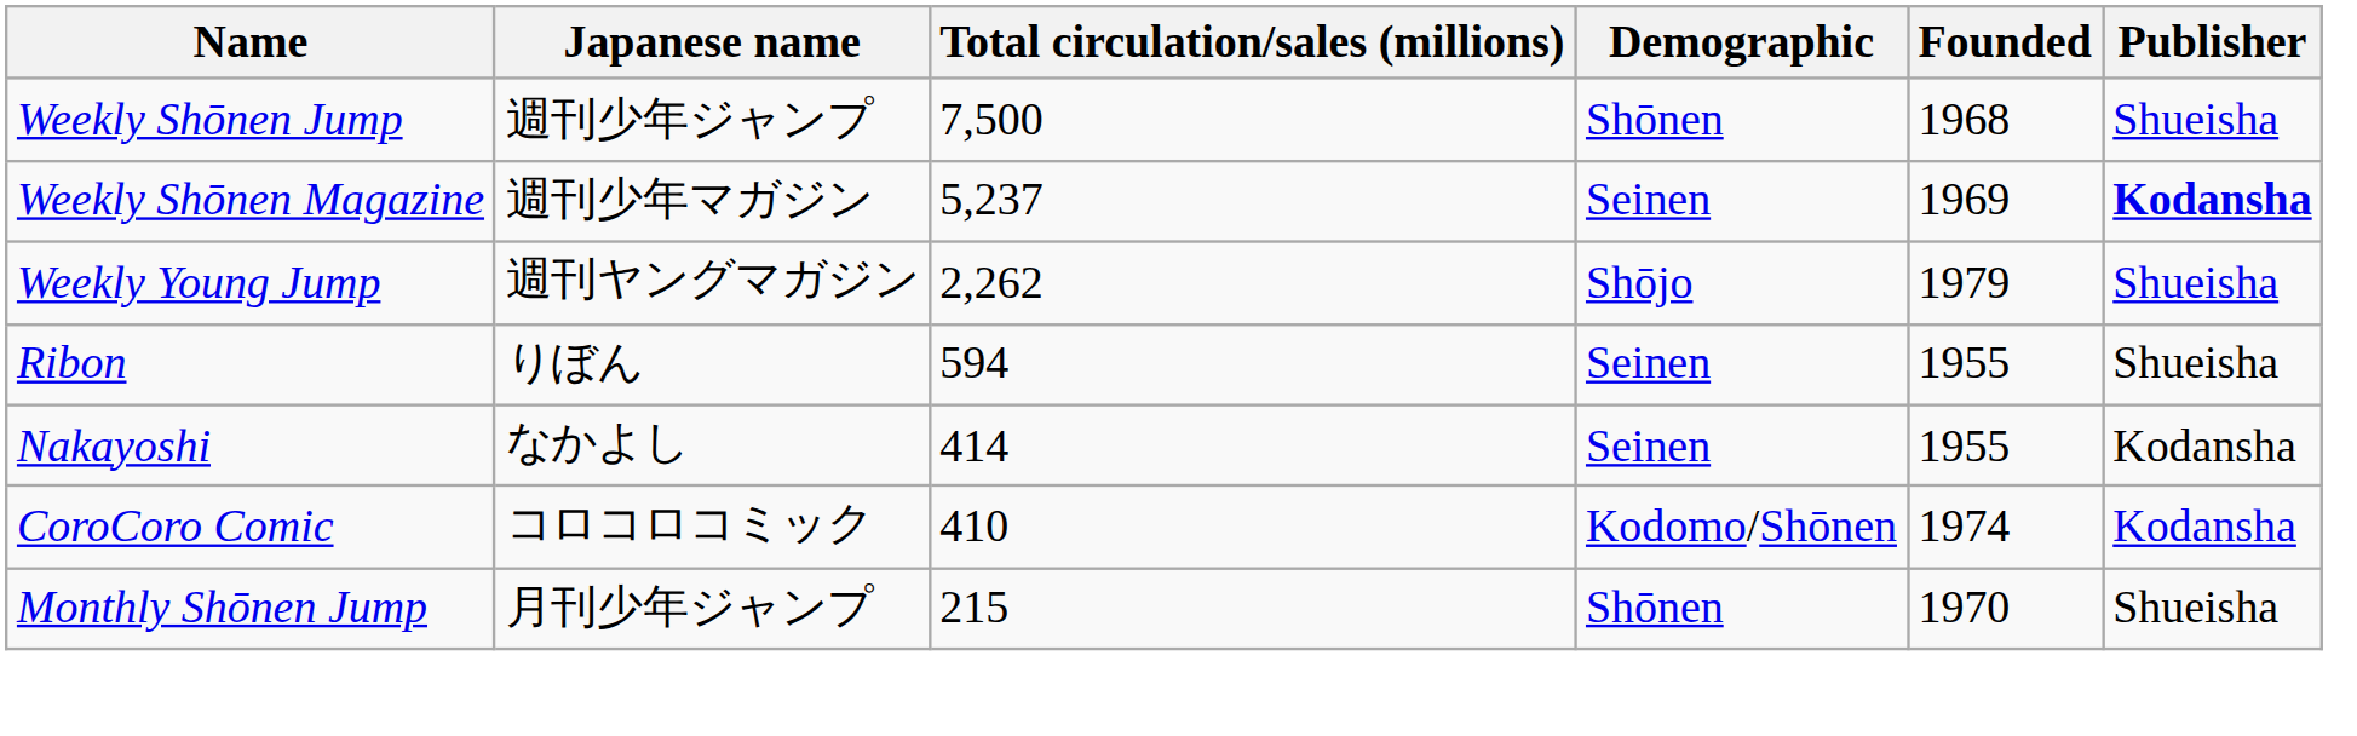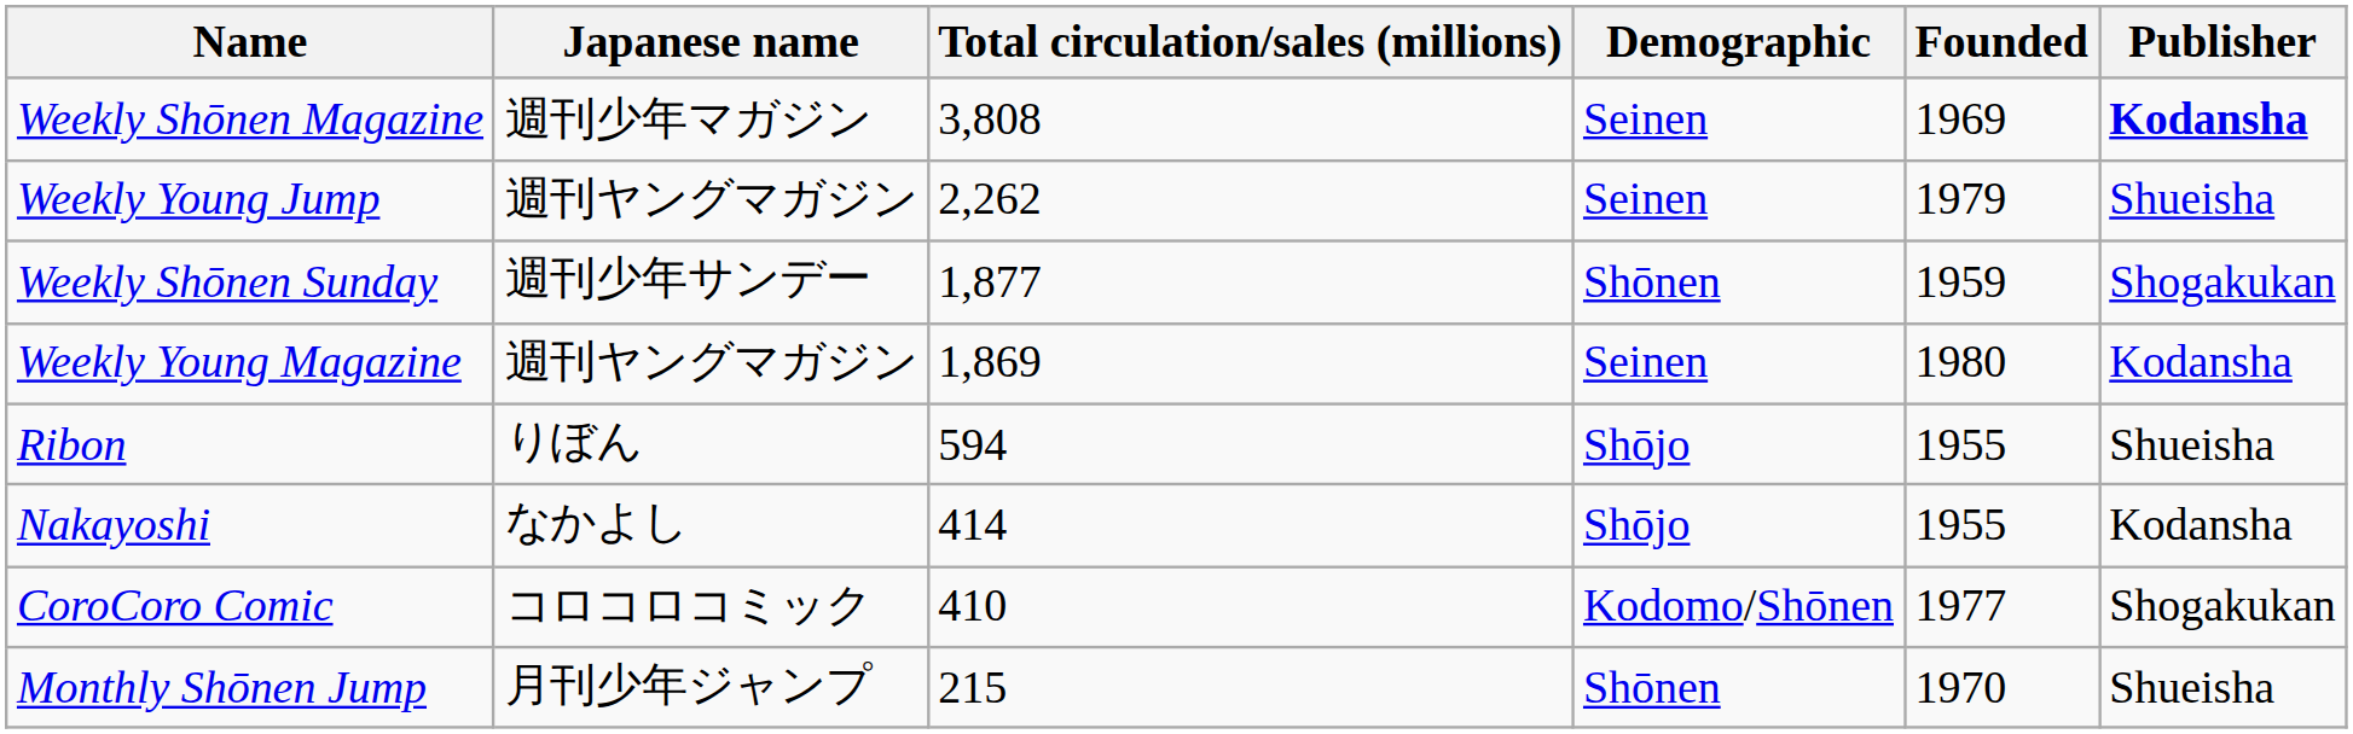- row: Weekly Shōnen Jump | 週刊少年ジャンプ | 7,500 | Shōnen | 1968 | Shueisha
Weekly Shōnen Magazine | Total circulation/sales (millions): 5,237 -> 3,808
Weekly Young Jump | Demographic: Shōjo -> Seinen
+ row: Weekly Shōnen Sunday | 週刊少年サンデー | 1,877 | Shōnen | 1959 | Shogakukan
+ row: Weekly Young Magazine | 週刊ヤングマガジン | 1,869 | Seinen | 1980 | Kodansha
Ribon | Demographic: Seinen -> Shōjo
Nakayoshi | Demographic: Seinen -> Shōjo
CoroCoro Comic | Founded: 1974 -> 1977
CoroCoro Comic | Publisher: Kodansha -> Shogakukan
